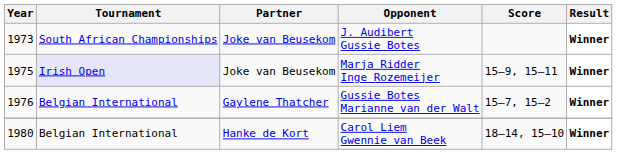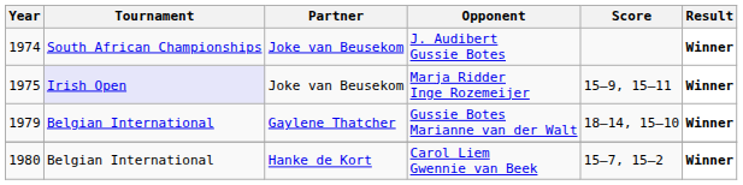J. Audibert Gussie Botes | Year: 1973 -> 1974
Gussie Botes Marianne van der Walt | Year: 1976 -> 1979
Gussie Botes Marianne van der Walt | Score: 15–7, 15–2 -> 18–14, 15–10
Carol Liem Gwennie van Beek | Score: 18–14, 15–10 -> 15–7, 15–2
